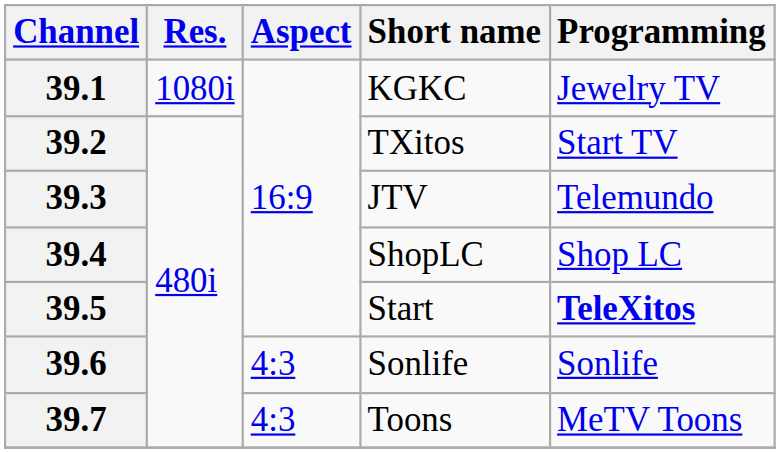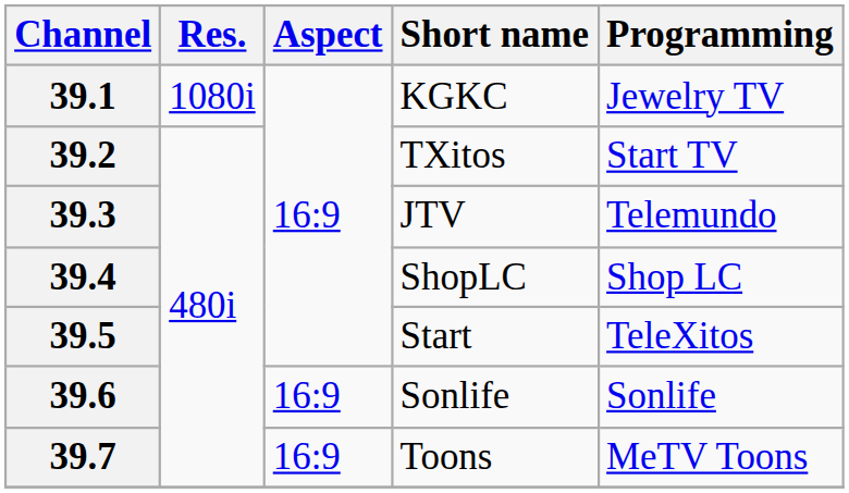39.5 | Programming: bold -> normal
39.6 | Aspect: 4:3 -> 16:9
39.7 | Aspect: 4:3 -> 16:9
